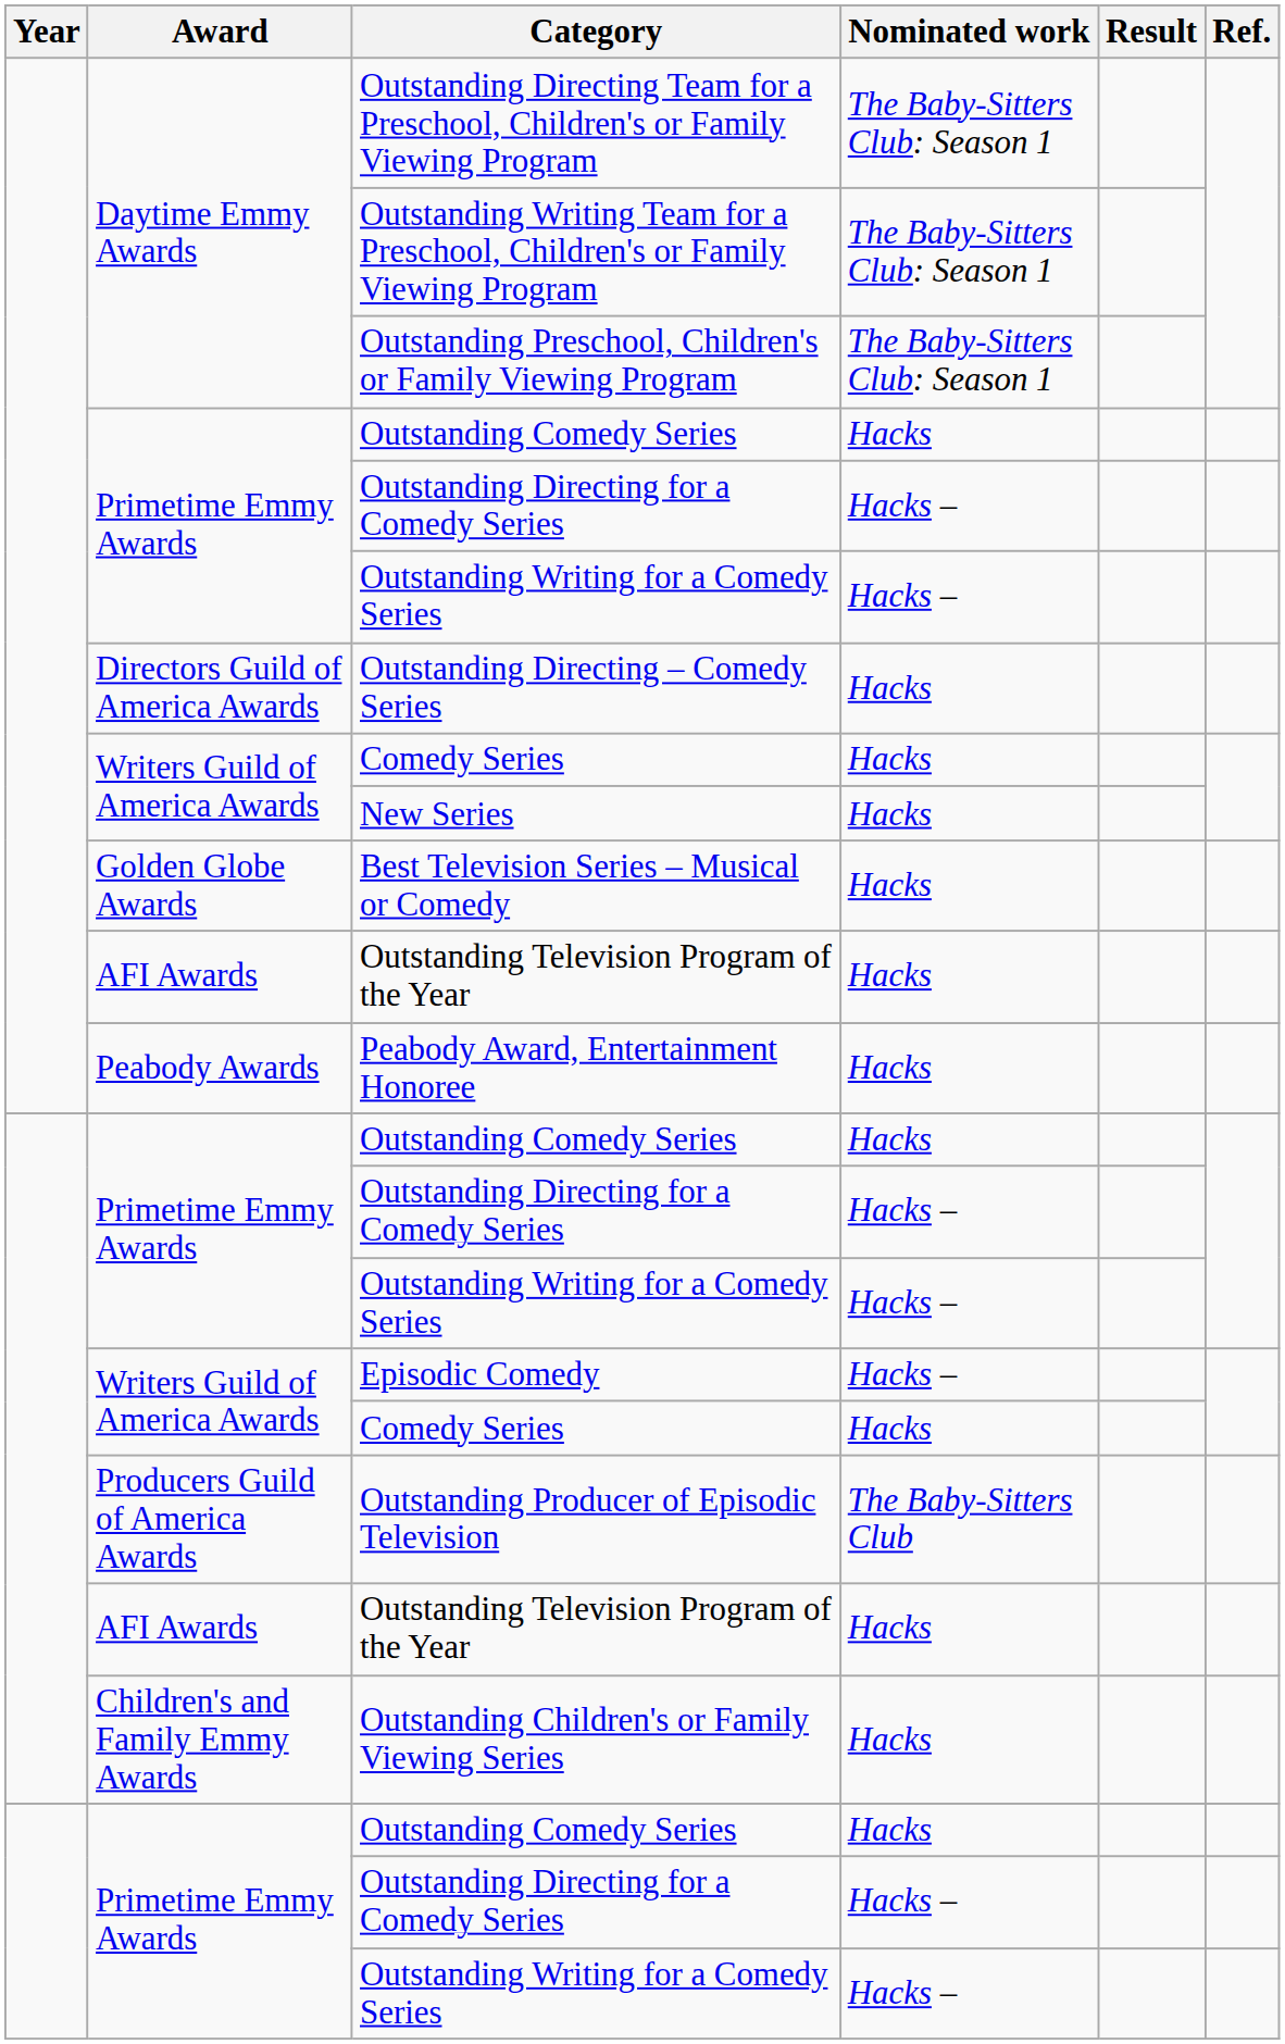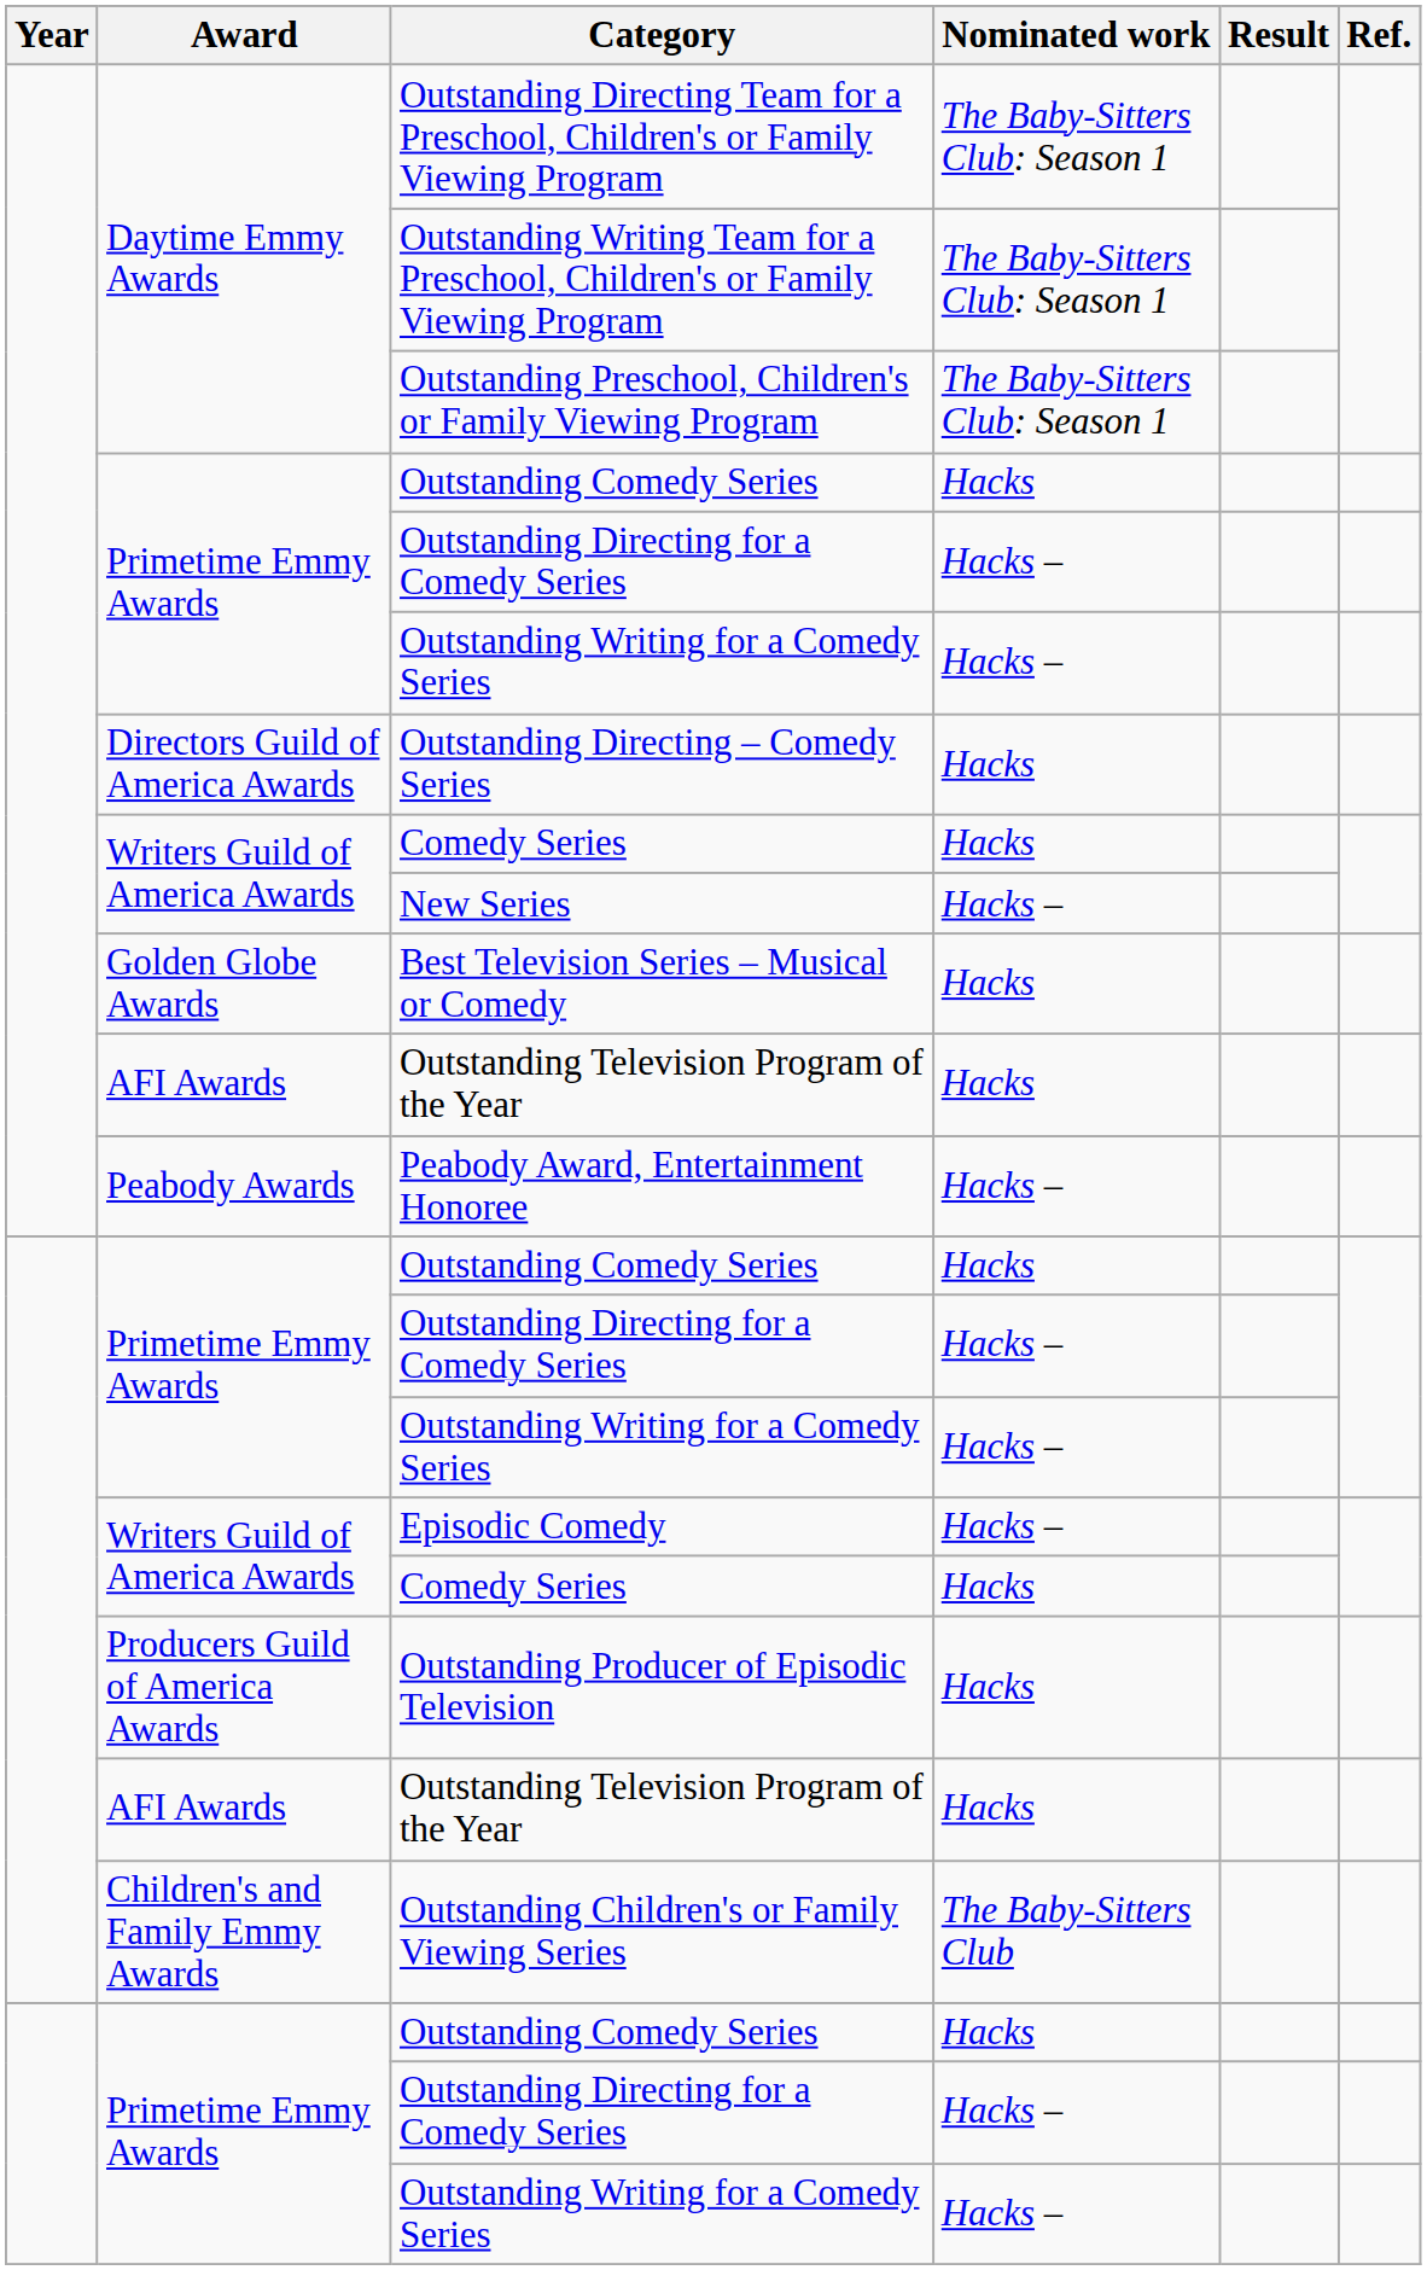New Series | Nominated work: Hacks -> Hacks –
Peabody Award, Entertainment Honoree | Nominated work: Hacks -> Hacks –
Outstanding Producer of Episodic Television | Nominated work: The Baby-Sitters Club -> Hacks
Outstanding Children's or Family Viewing Series | Nominated work: Hacks -> The Baby-Sitters Club
